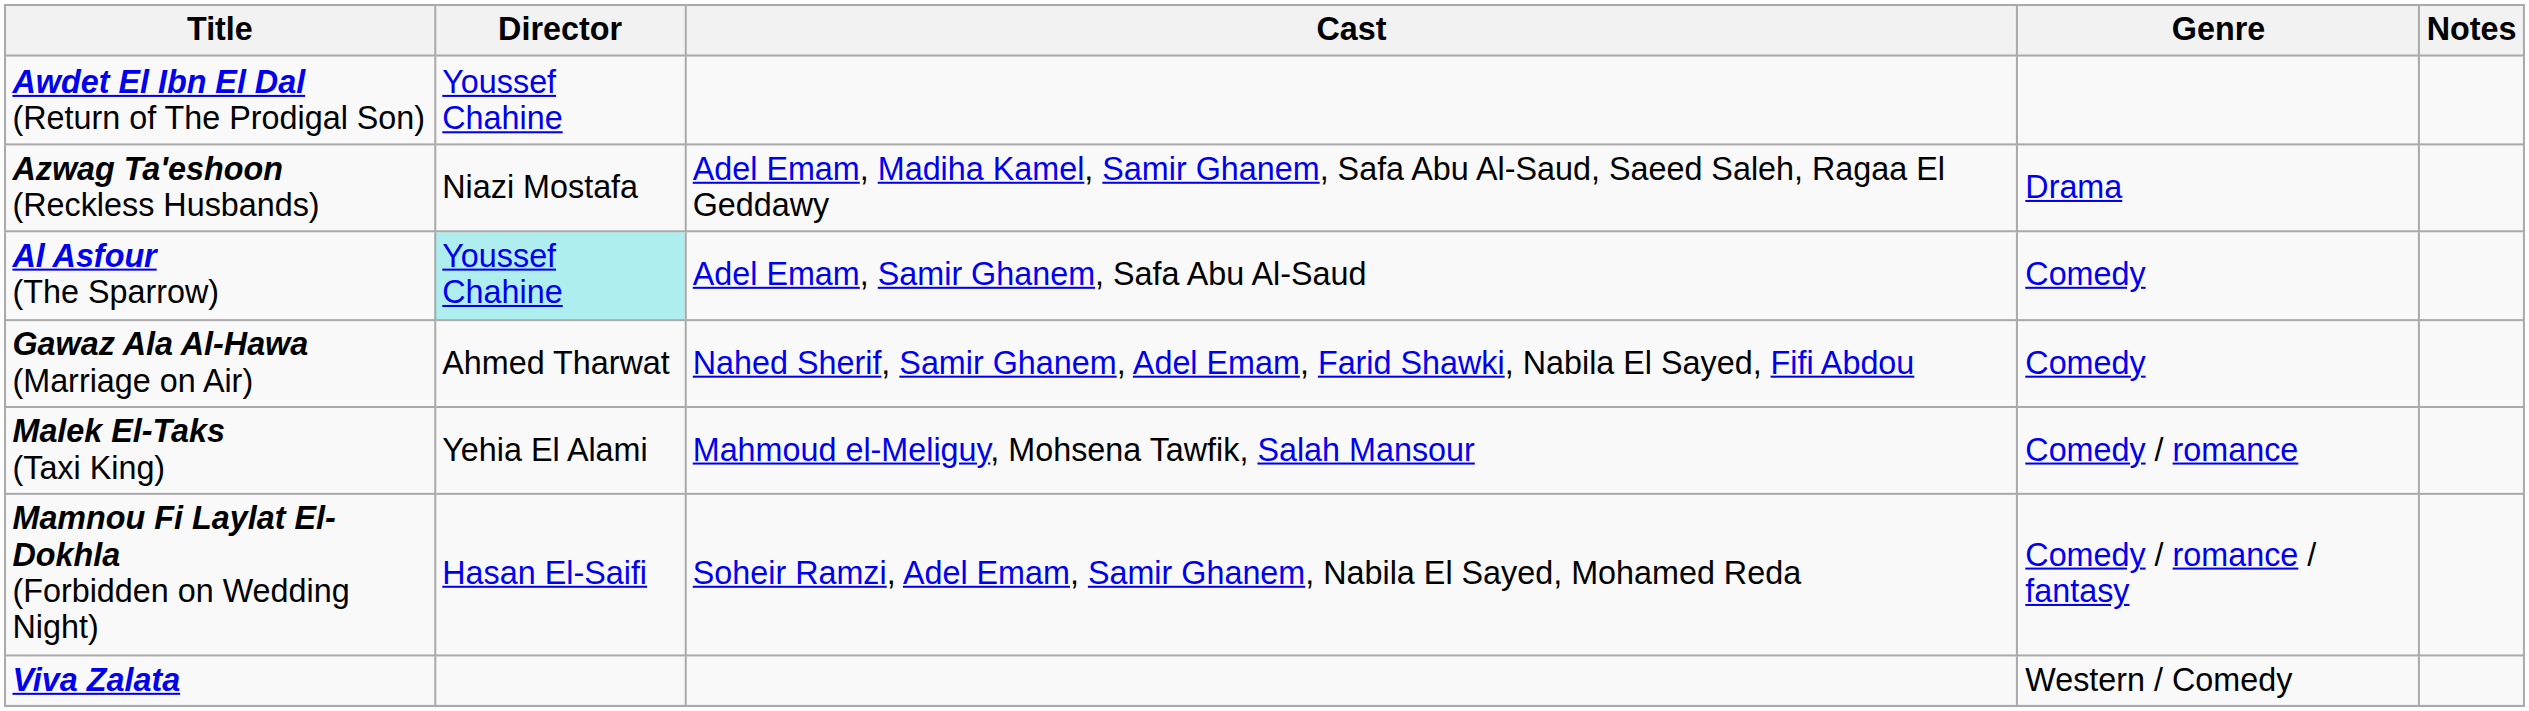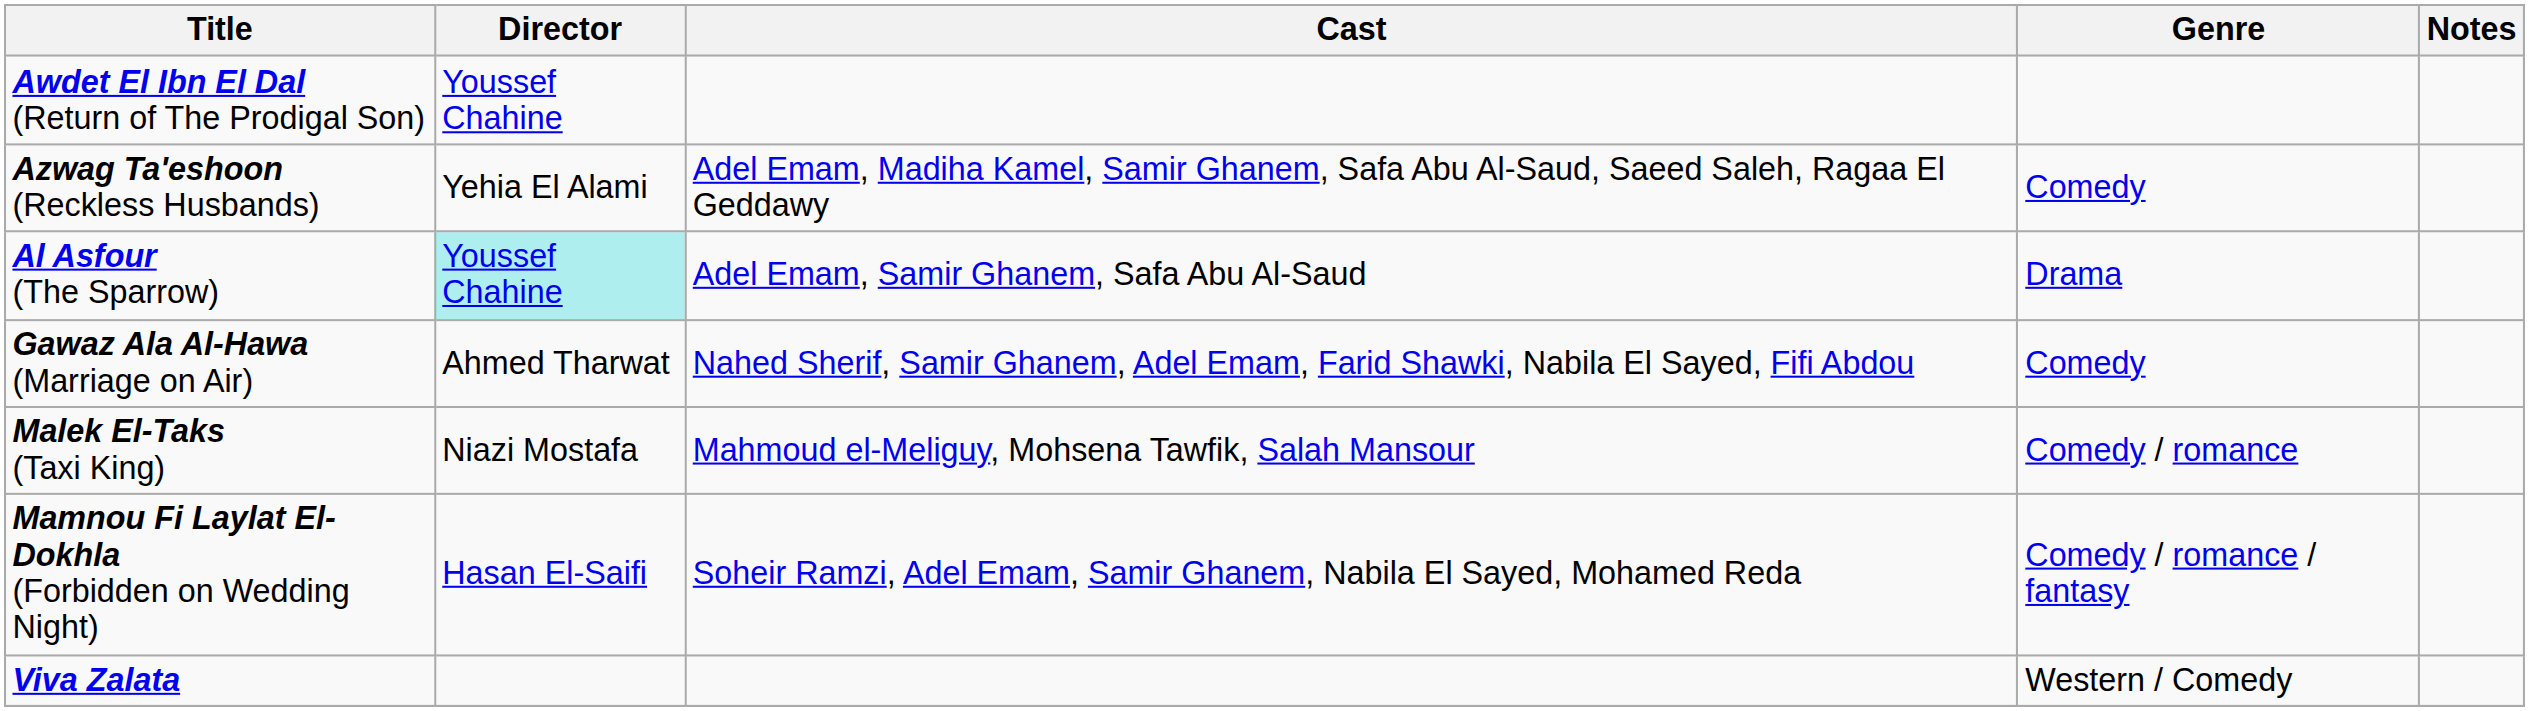Azwag Ta'eshoon (Reckless Husbands) | Director: Niazi Mostafa -> Yehia El Alami
Azwag Ta'eshoon (Reckless Husbands) | Genre: Drama -> Comedy
Al Asfour (The Sparrow) | Genre: Comedy -> Drama
Malek El-Taks (Taxi King) | Director: Yehia El Alami -> Niazi Mostafa
